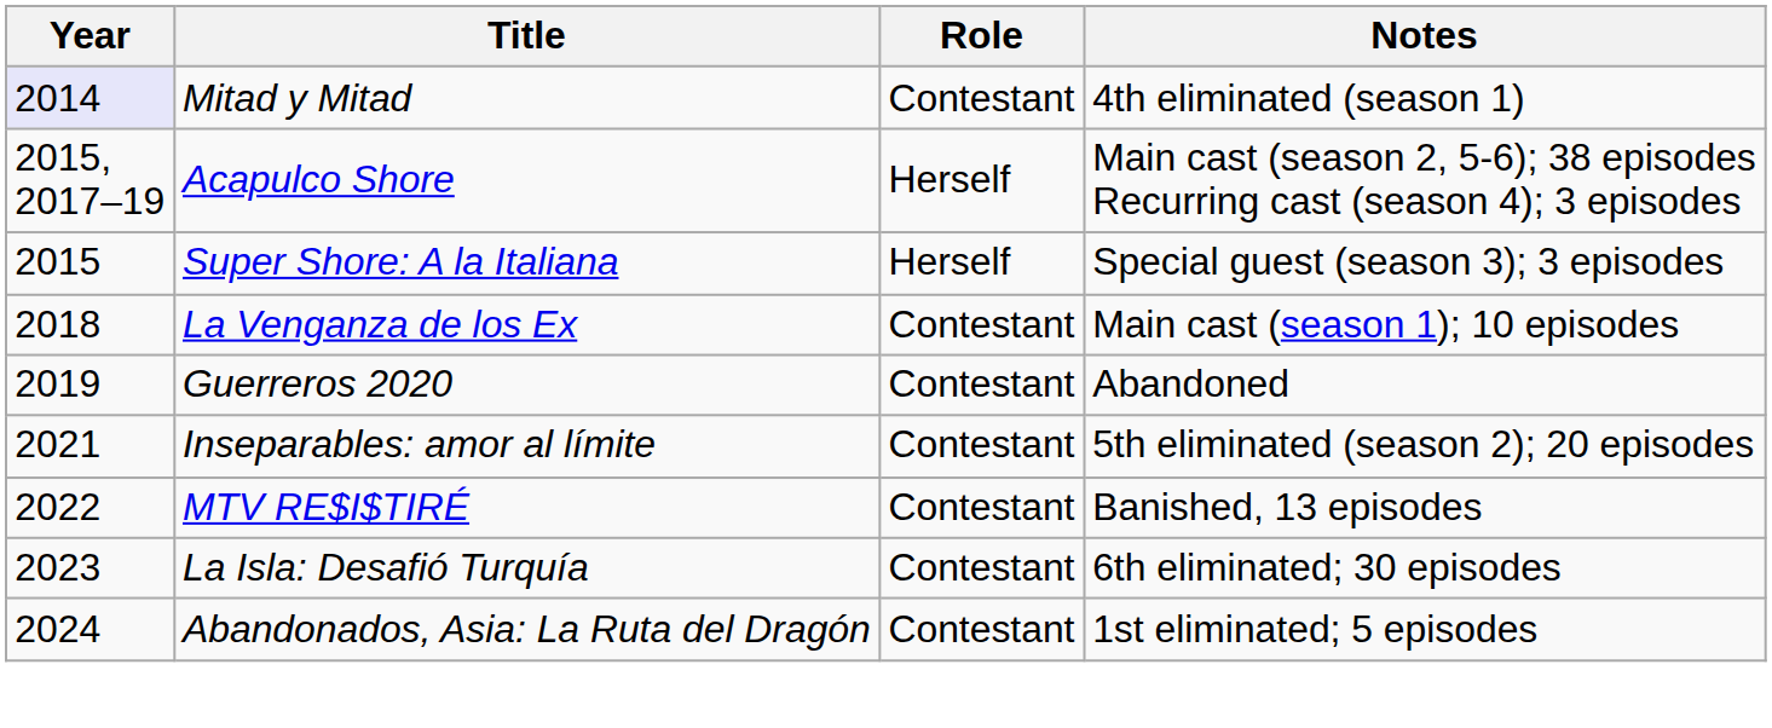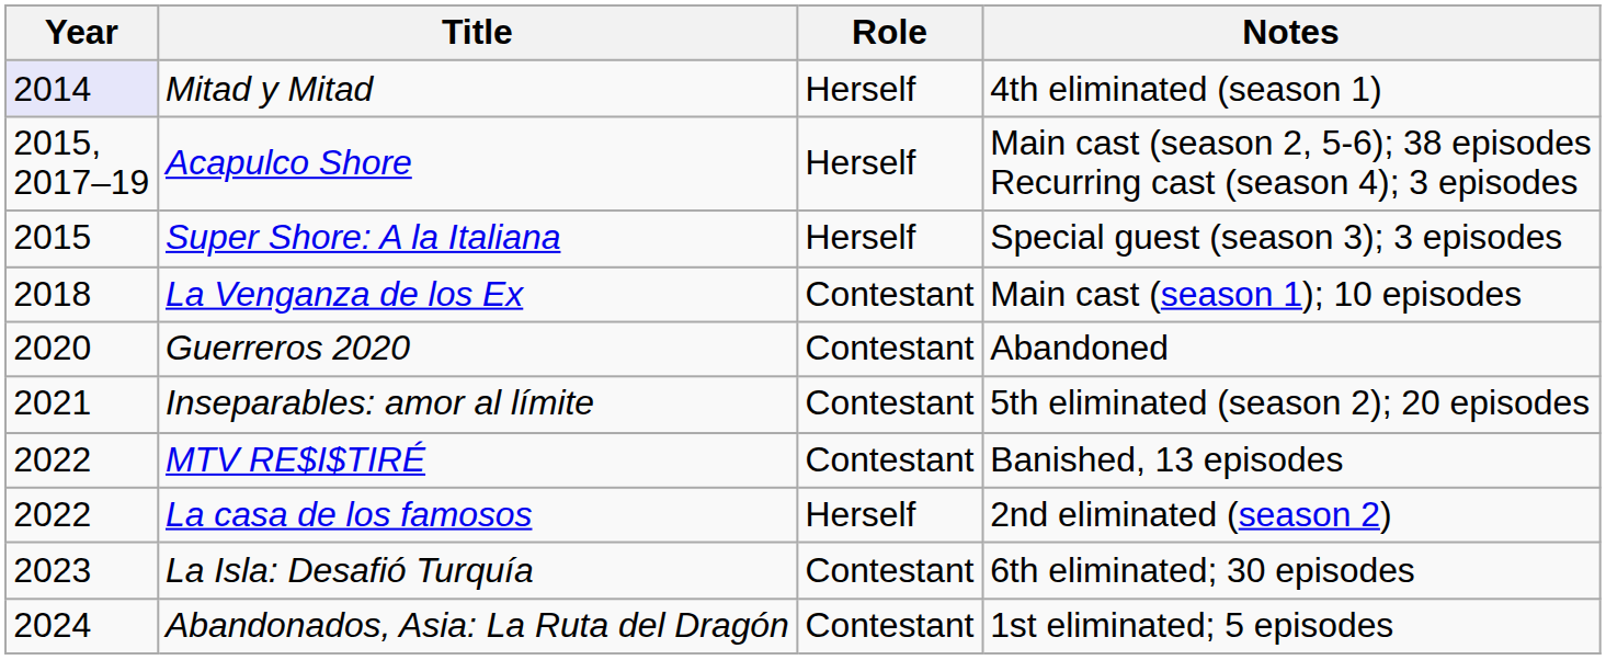Mitad y Mitad | Role: Contestant -> Herself
Guerreros 2020 | Year: 2019 -> 2020
+ row: 2022 | La casa de los famosos | Herself | 2nd eliminated (season 2)
